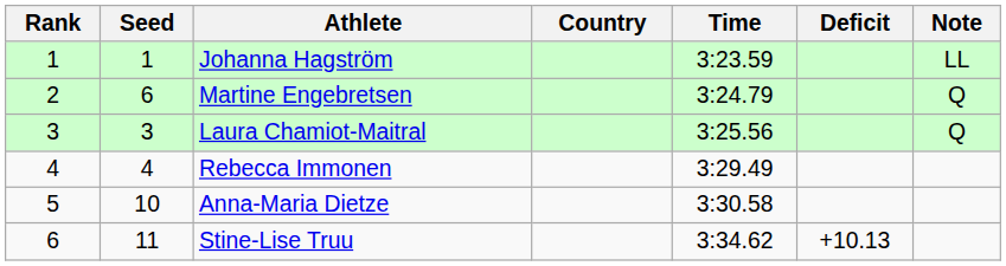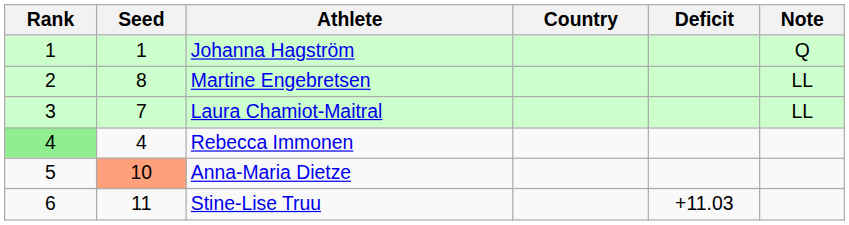- column: Time | 3:23.59 | 3:24.79 | 3:25.56 | 3:29.49 | 3:30.58 | 3:34.62
Johanna Hagström | Note: LL -> Q
Martine Engebretsen | Seed: 6 -> 8
Martine Engebretsen | Note: Q -> LL
Laura Chamiot-Maitral | Seed: 3 -> 7
Laura Chamiot-Maitral | Note: Q -> LL
Rebecca Immonen | Rank: no background -> lightgreen background
Anna-Maria Dietze | Seed: no background -> lightsalmon background
Stine-Lise Truu | Deficit: +10.13 -> +11.03
